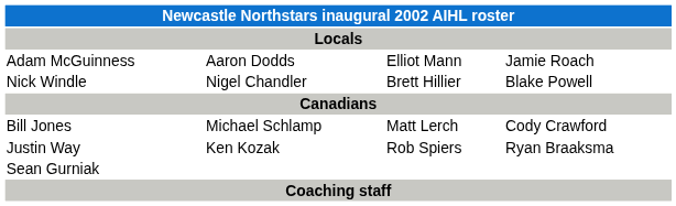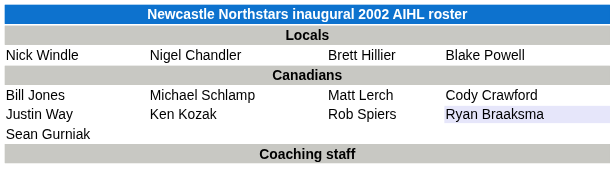- row: Adam McGuinness | Aaron Dodds | Elliot Mann | Jamie Roach
Justin Way | column 4: no background -> lavender background
